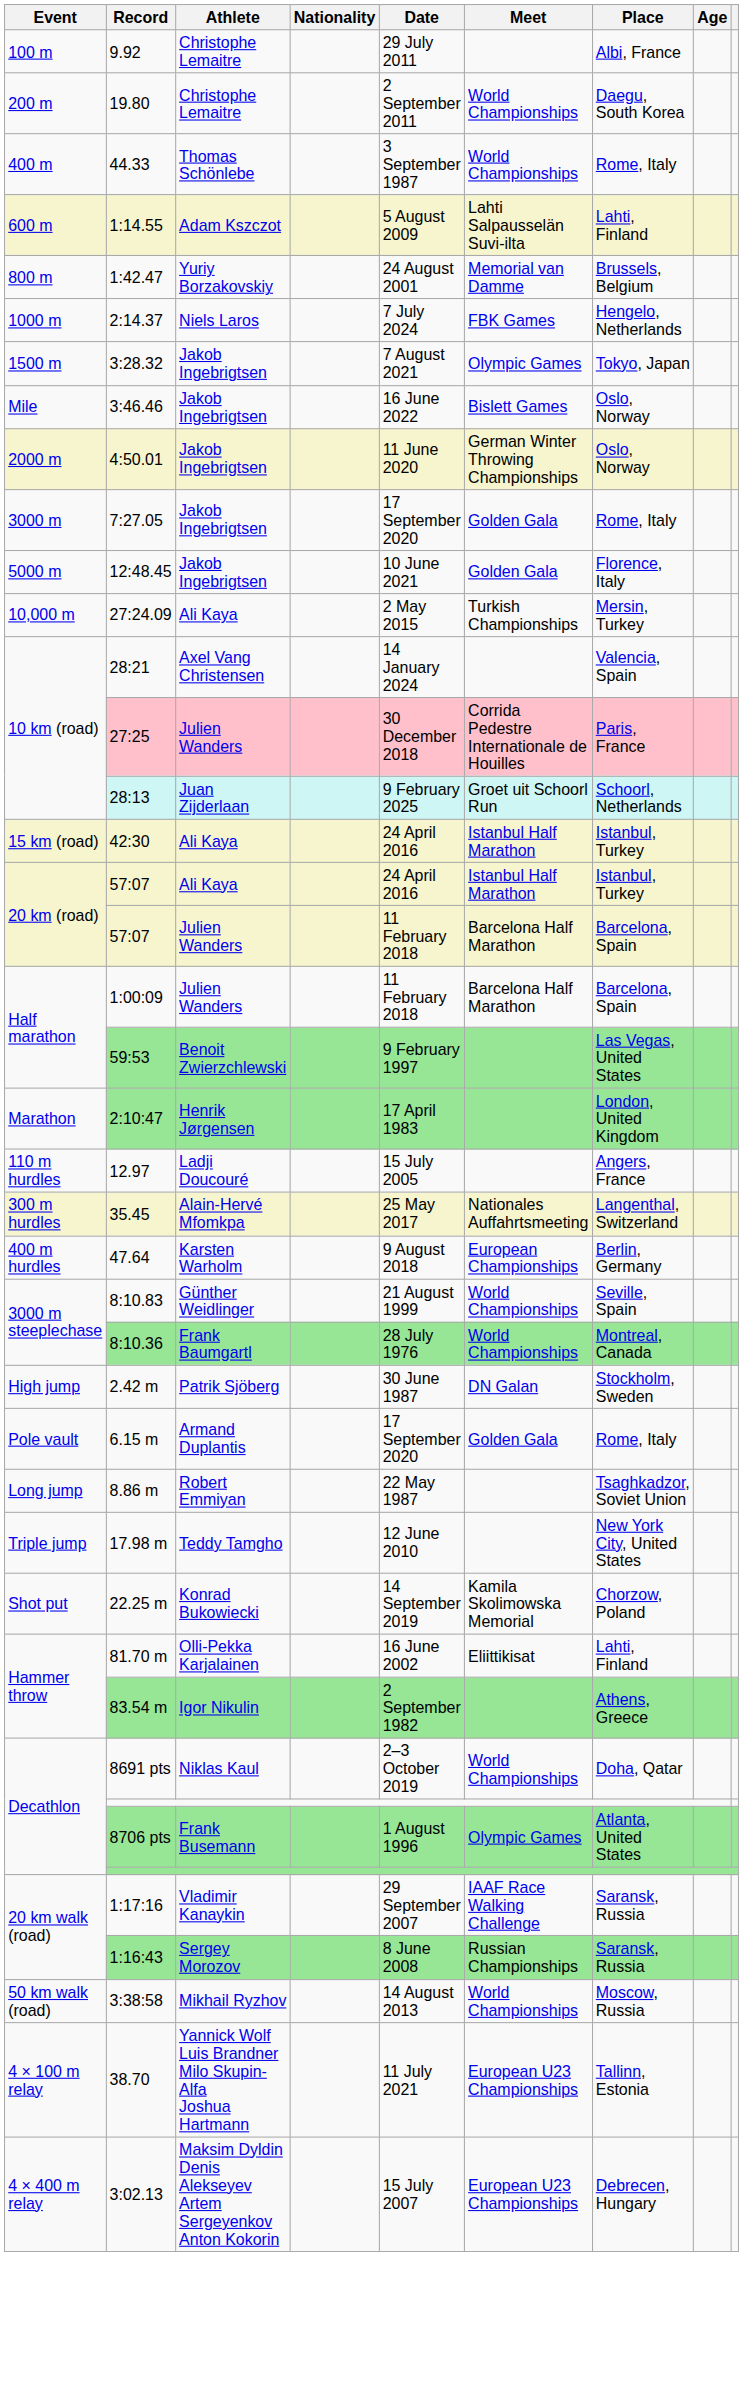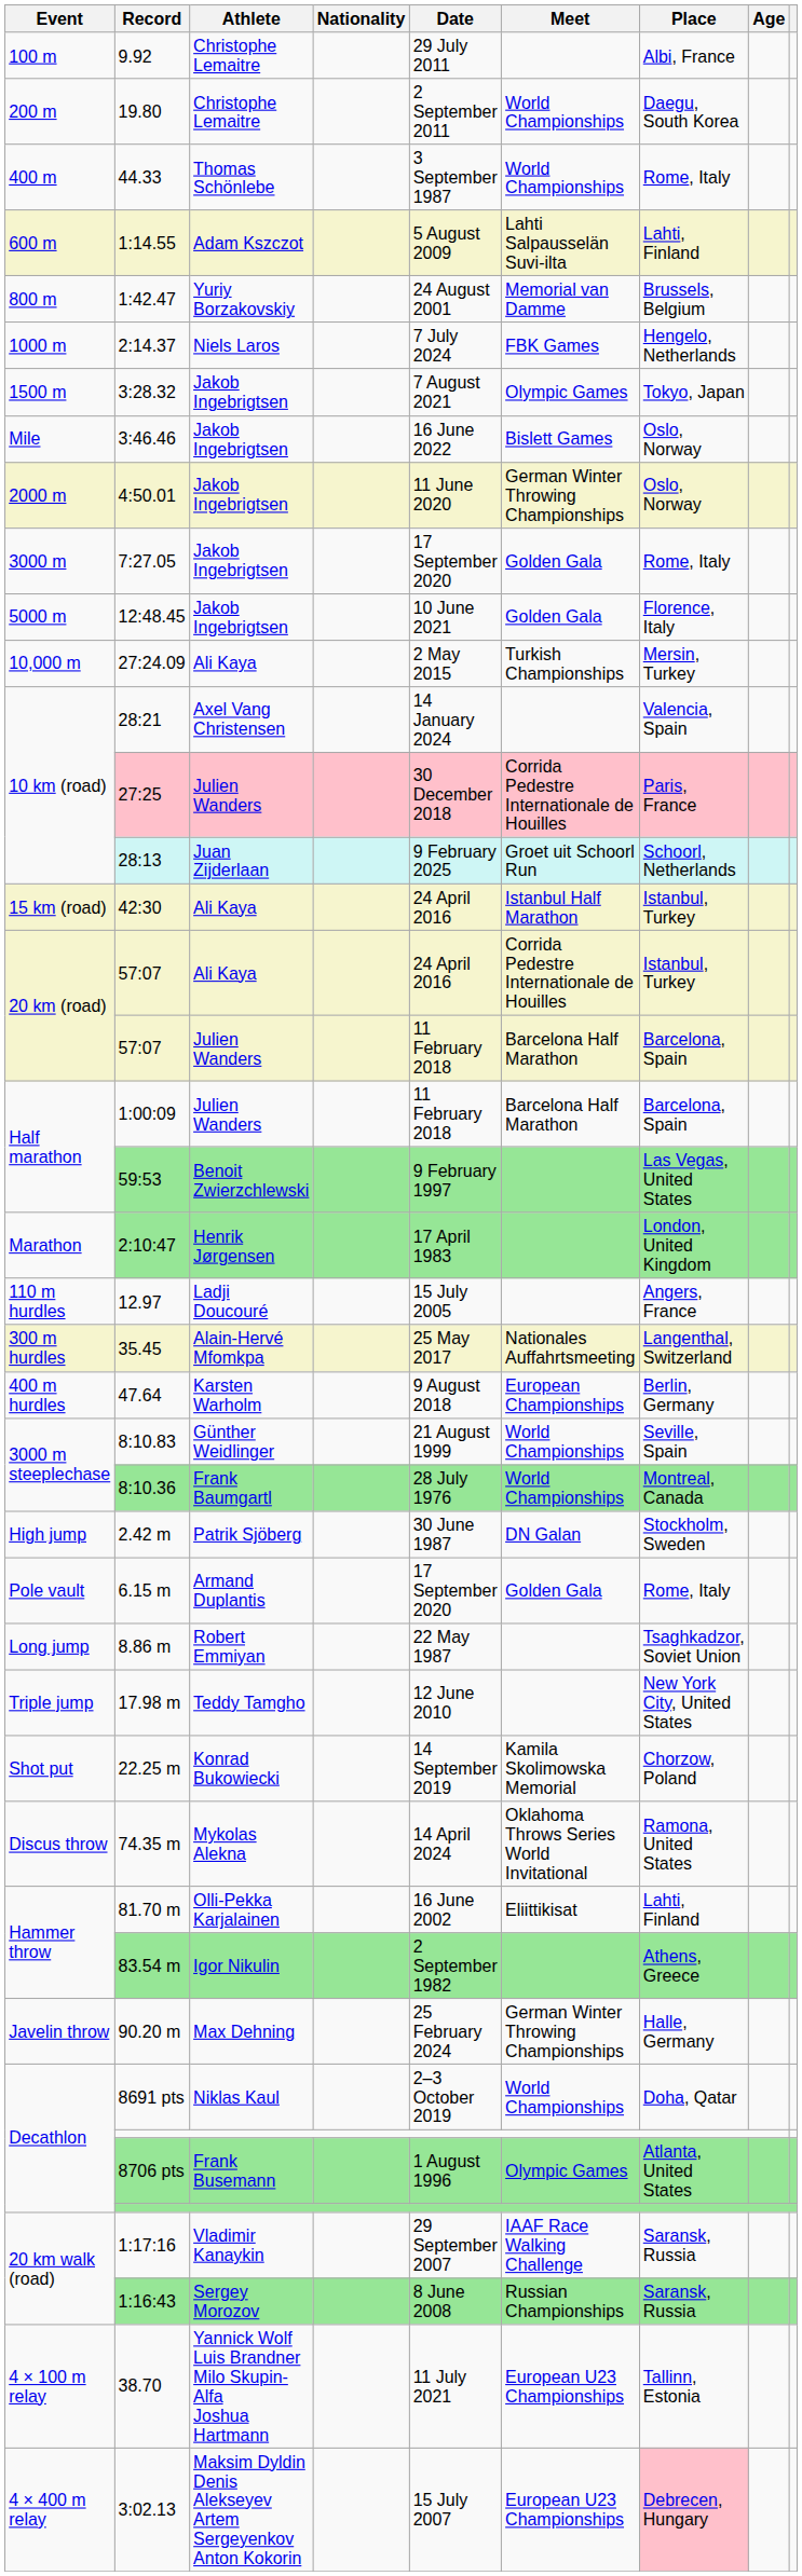57:07 / Ali Kaya | Meet: Istanbul Half Marathon -> Corrida Pedestre Internationale de Houilles
+ row: Discus throw | 74.35 m | Mykolas Alekna | 14 April 2024 | Oklahoma Throws Series World Invitational | Ramona, United States
+ row: Javelin throw | 90.20 m | Max Dehning | 25 February 2024 | German Winter Throwing Championships | Halle, Germany
- row: 50 km walk (road) | 3:38:58 | Mikhail Ryzhov | 14 August 2013 | World Championships | Moscow, Russia
3:02.13 | Place: no background -> pink background
